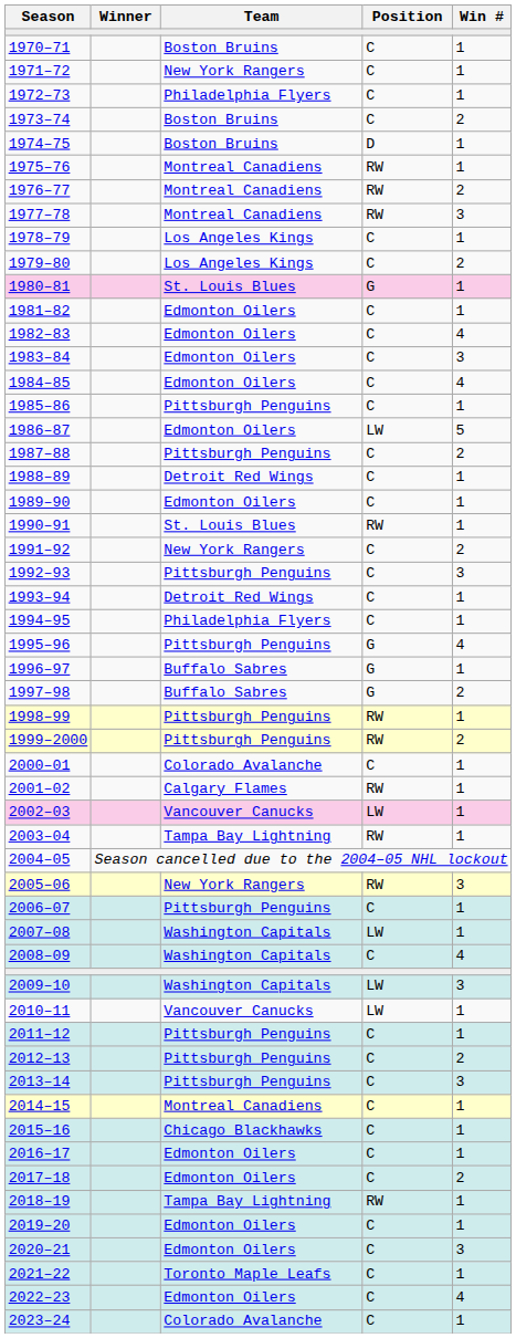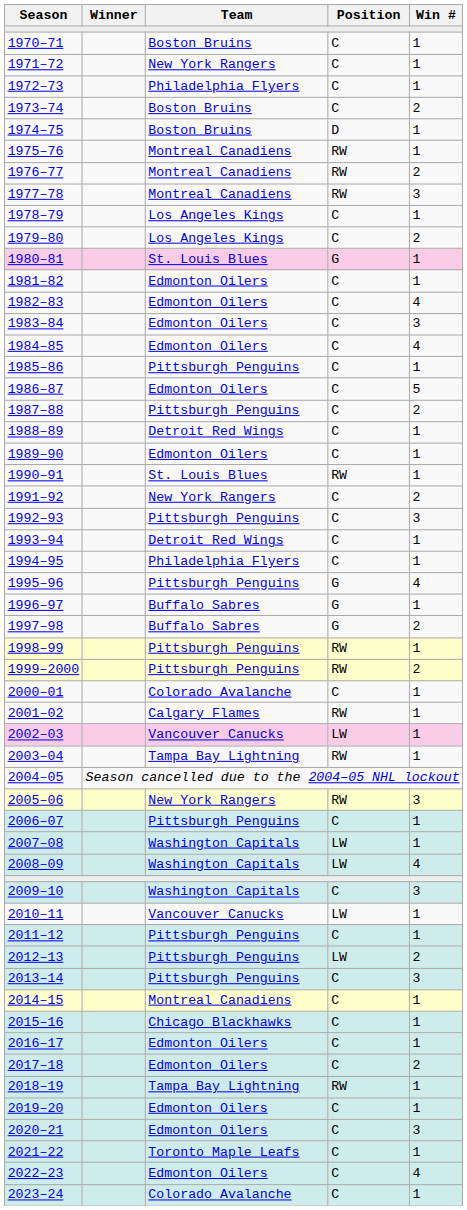1986–87 | Position: LW -> C
2008–09 | Position: C -> LW
2009–10 | Position: LW -> C
2012–13 | Position: C -> LW
